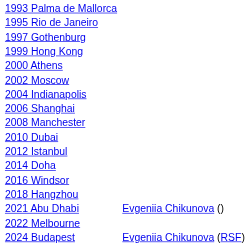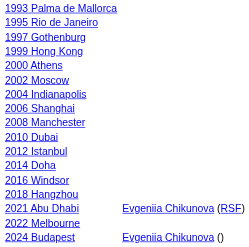2021 Abu Dhabi | column 3: Evgeniia Chikunova () -> Evgeniia Chikunova (RSF)
2024 Budapest | column 3: Evgeniia Chikunova (RSF) -> Evgeniia Chikunova ()
